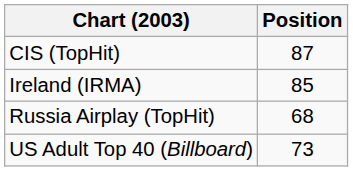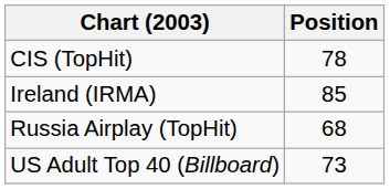CIS (TopHit) | Position: 87 -> 78
